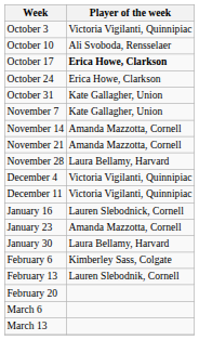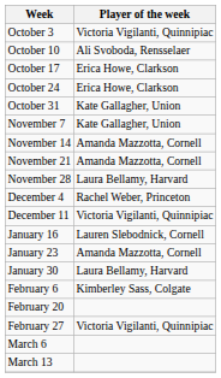October 17 | Player of the week: bold -> normal
December 4 | Player of the week: Victoria Vigilanti, Quinnipiac -> Rachel Weber, Princeton
- row: February 13 | Lauren Slebodnik, Cornell
+ row: February 27 | Victoria Vigilanti, Quinnipiac
